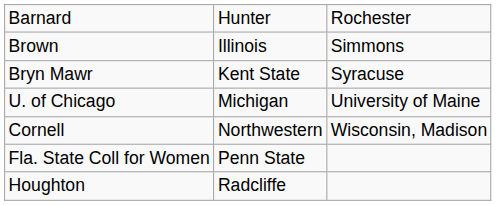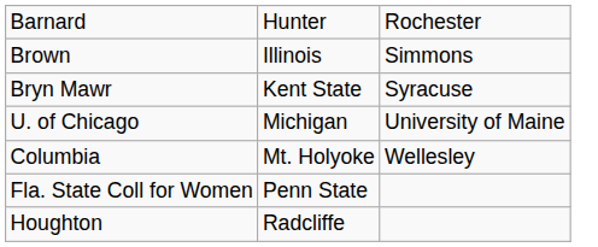+ row: Columbia | Mt. Holyoke | Wellesley
- row: Cornell | Northwestern | Wisconsin, Madison
